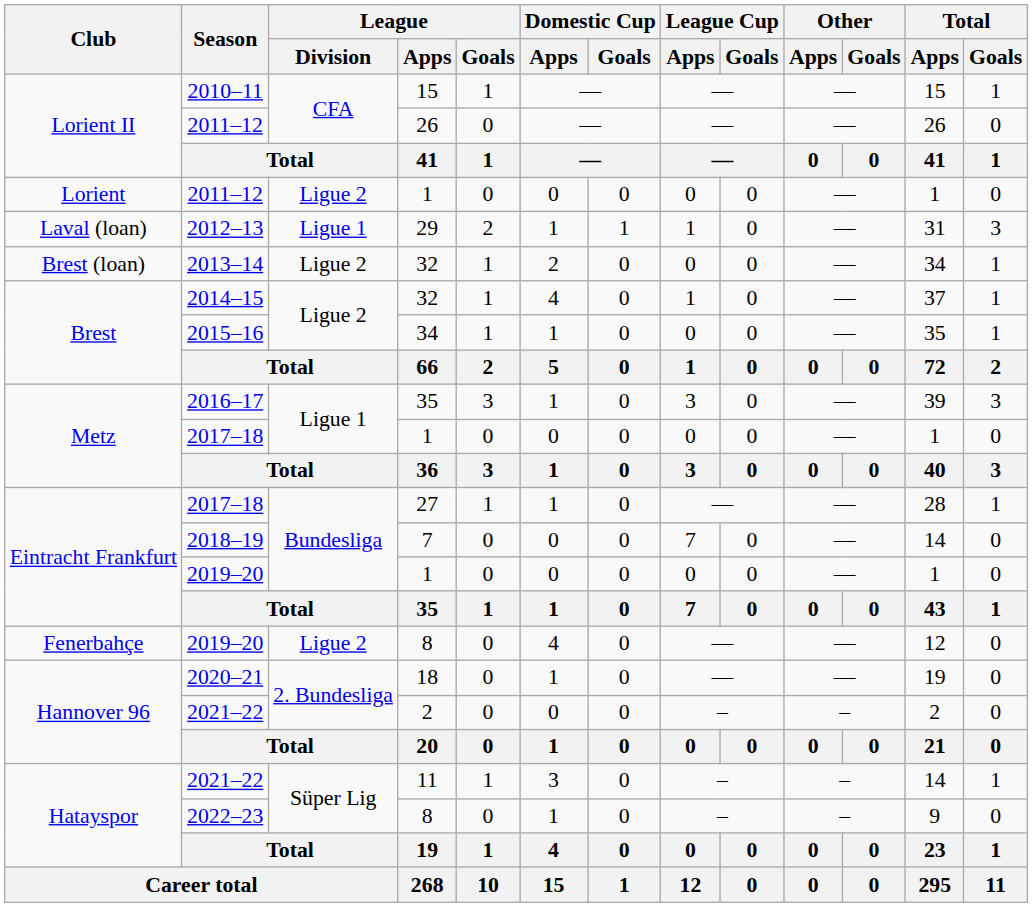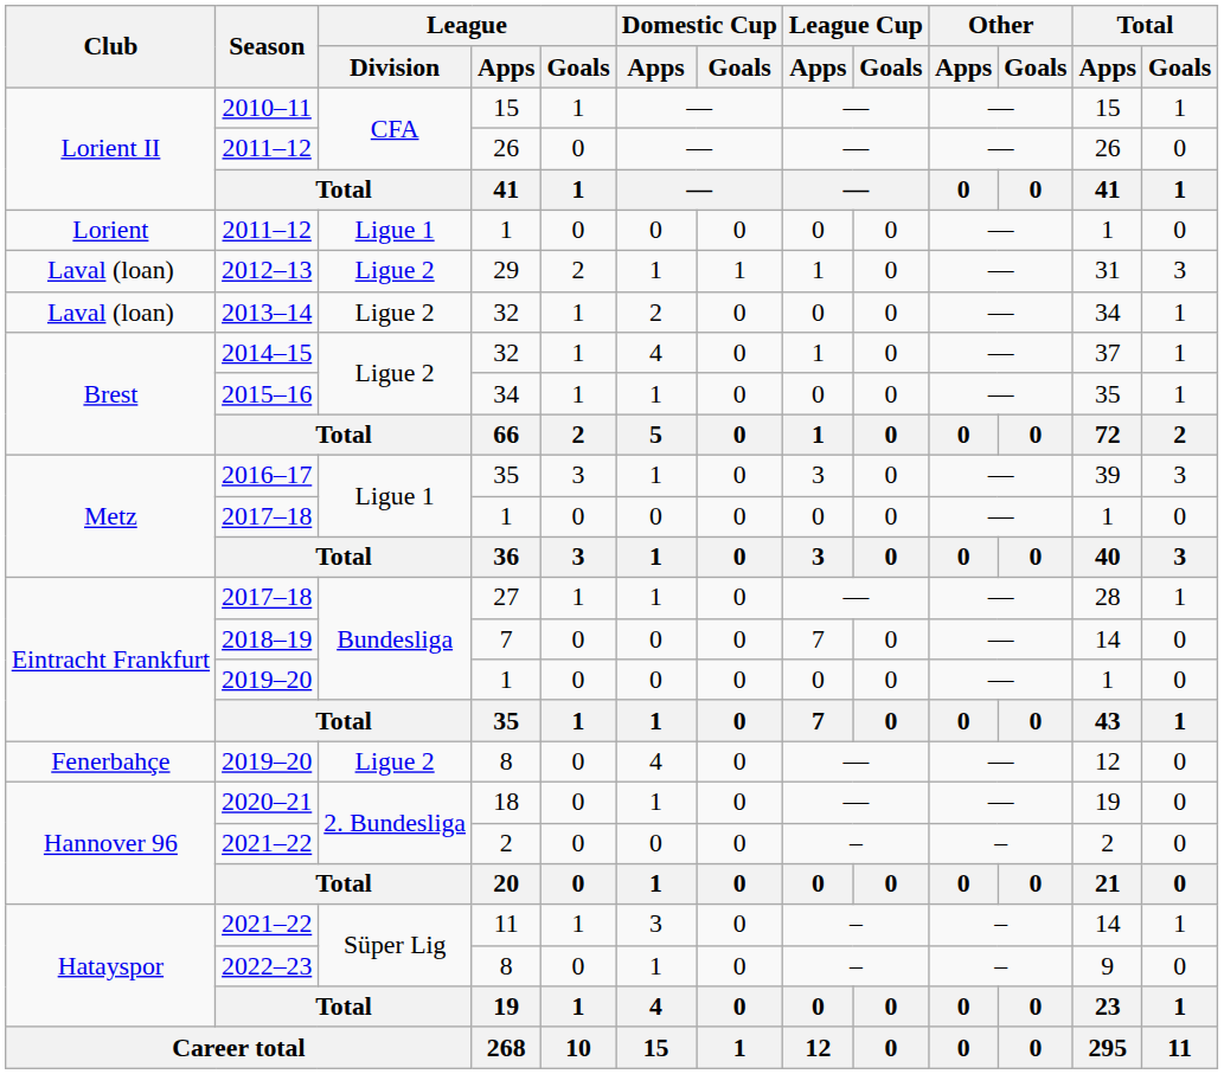2011–12 / 1 | League / Division: Ligue 2 -> Ligue 1
2012–13 | League / Division: Ligue 1 -> Ligue 2
2013–14 | Club: Brest (loan) -> Laval (loan)
